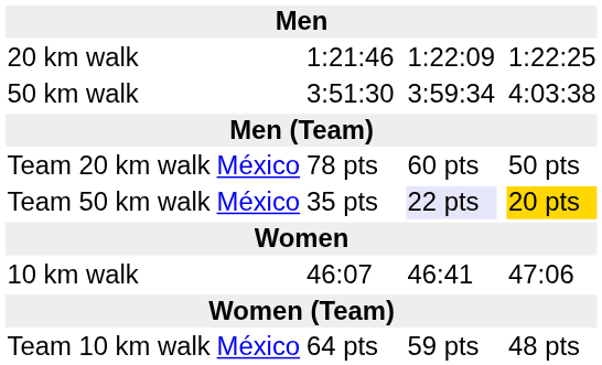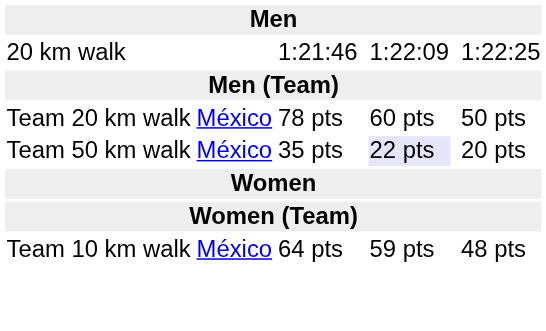- row: 50 km walk | 3:51:30 | 3:59:34 | 4:03:38
Team 50 km walk | column 7: gold background -> no background
- row: 10 km walk | 46:07 | 46:41 | 47:06
